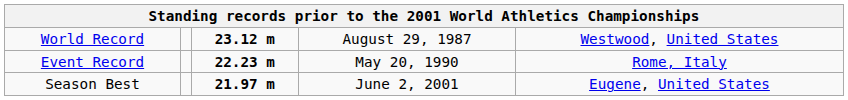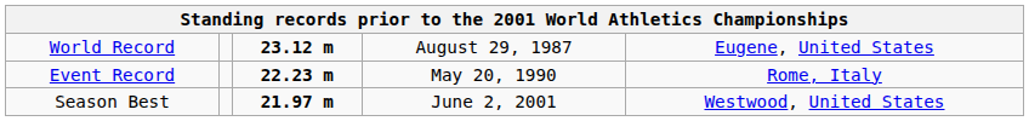World Record | column 5: Westwood, United States -> Eugene, United States
Season Best | column 5: Eugene, United States -> Westwood, United States
